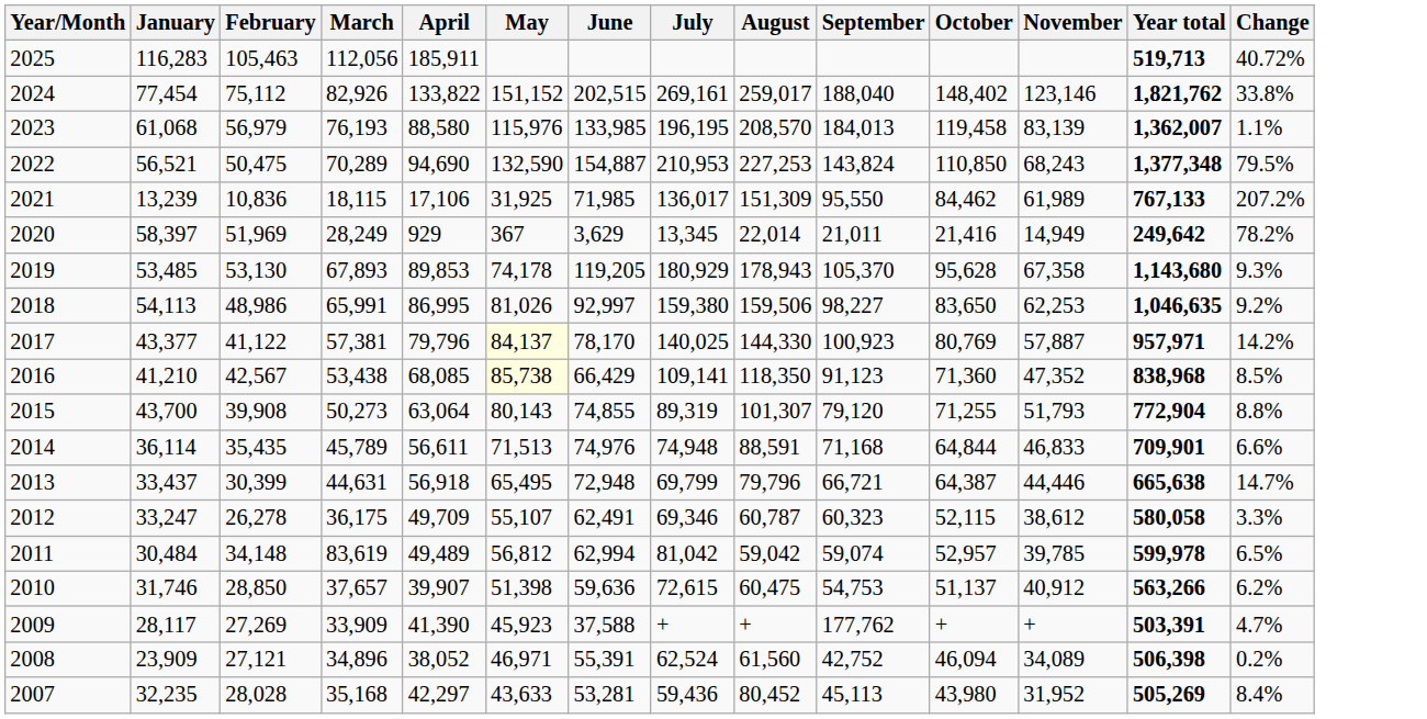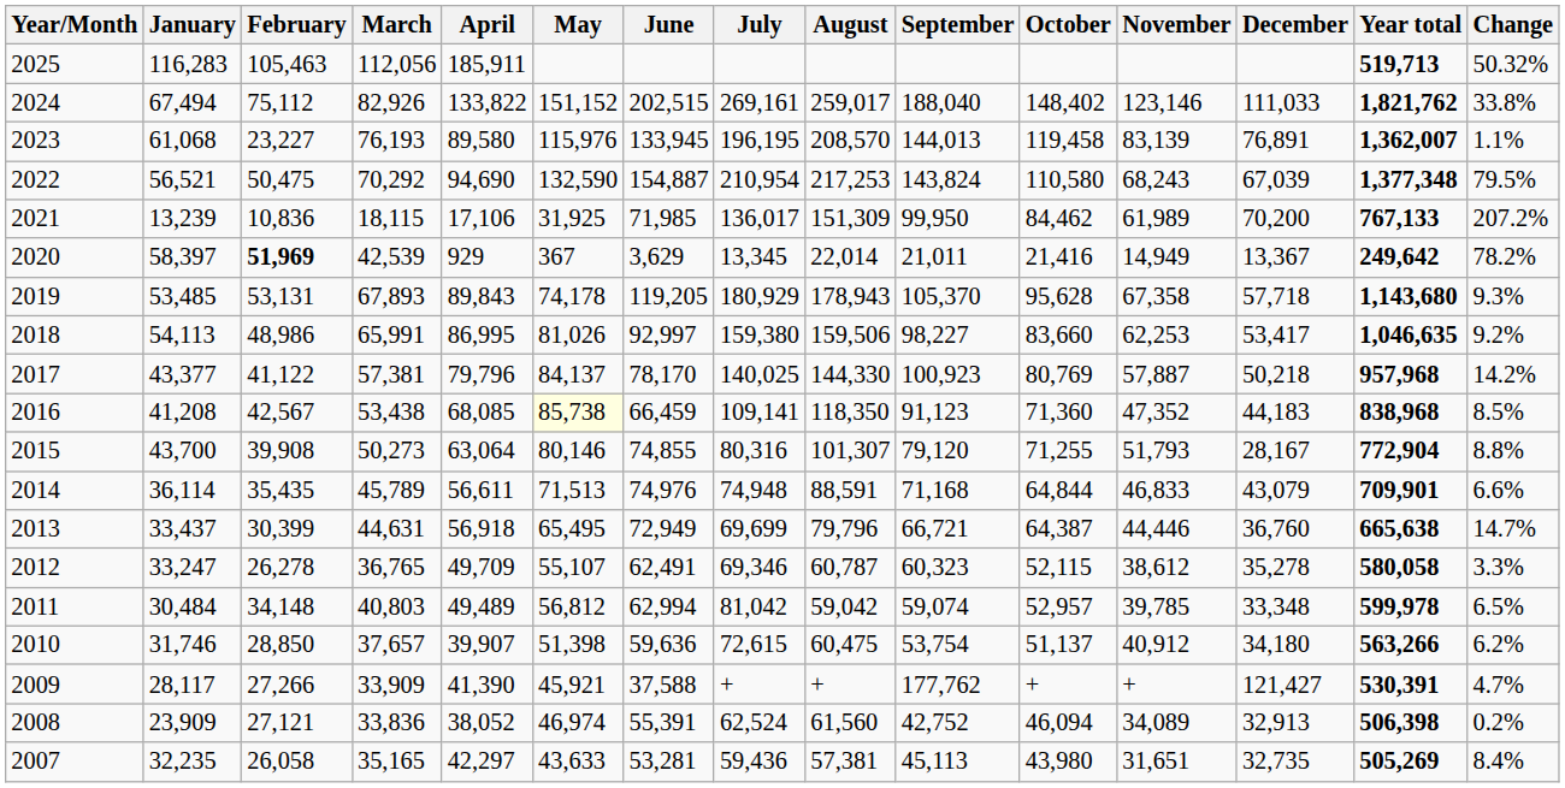+ column: December | 111,033 | 76,891 | 67,039 | 70,200 | 13,367 | 57,718 | 53,417 | 50,218 | 44,183 | 28,167 | 43,079 | 36,760 | 35,278 | 33,348 | 34,180 | 121,427 | 32,913 | 32,735
2025 | Change: 40.72% -> 50.32%
2024 | January: 77,454 -> 67,494
2023 | February: 56,979 -> 23,227
2023 | April: 88,580 -> 89,580
2023 | June: 133,985 -> 133,945
2023 | September: 184,013 -> 144,013
2022 | March: 70,289 -> 70,292
2022 | July: 210,953 -> 210,954
2022 | August: 227,253 -> 217,253
2022 | October: 110,850 -> 110,580
2021 | September: 95,550 -> 99,950
2020 | February: normal -> bold
2020 | March: 28,249 -> 42,539
2019 | February: 53,130 -> 53,131
2019 | April: 89,853 -> 89,843
2018 | October: 83,650 -> 83,660
2017 | May: lightyellow background -> no background
2017 | Year total: 957,971 -> 957,968
2016 | January: 41,210 -> 41,208
2016 | June: 66,429 -> 66,459
2015 | May: 80,143 -> 80,146
2015 | July: 89,319 -> 80,316
2013 | June: 72,948 -> 72,949
2013 | July: 69,799 -> 69,699
2012 | March: 36,175 -> 36,765
2011 | March: 83,619 -> 40,803
2010 | September: 54,753 -> 53,754
2009 | February: 27,269 -> 27,266
2009 | May: 45,923 -> 45,921
2009 | Year total: 503,391 -> 530,391
2008 | March: 34,896 -> 33,836
2008 | May: 46,971 -> 46,974
2007 | February: 28,028 -> 26,058
2007 | March: 35,168 -> 35,165
2007 | August: 80,452 -> 57,381
2007 | November: 31,952 -> 31,651
